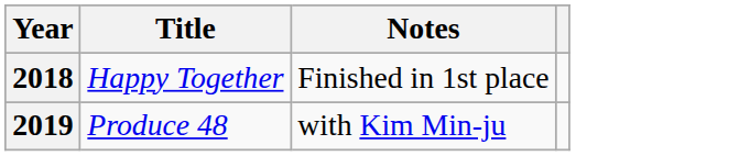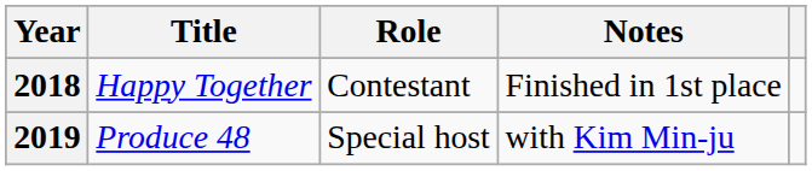+ column: Role | Contestant | Special host
